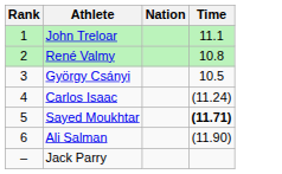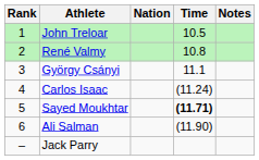+ column: Notes
John Treloar | Time: 11.1 -> 10.5
György Csányi | Time: 10.5 -> 11.1
